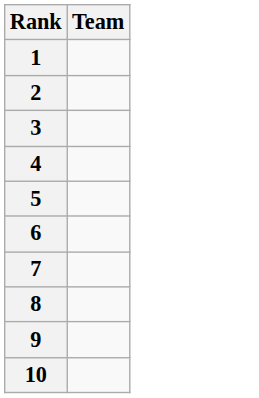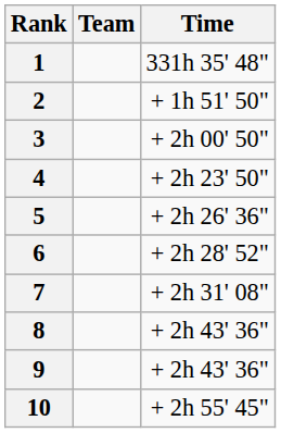+ column: Time | 331h 35' 48" | + 1h 51' 50" | + 2h 00' 50" | + 2h 23' 50" | + 2h 26' 36" | + 2h 28' 52" | + 2h 31' 08" | + 2h 43' 36" | + 2h 43' 36" | + 2h 55' 45"
